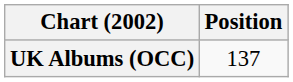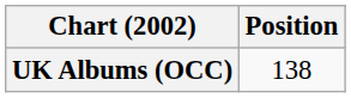UK Albums (OCC) | Position: 137 -> 138
